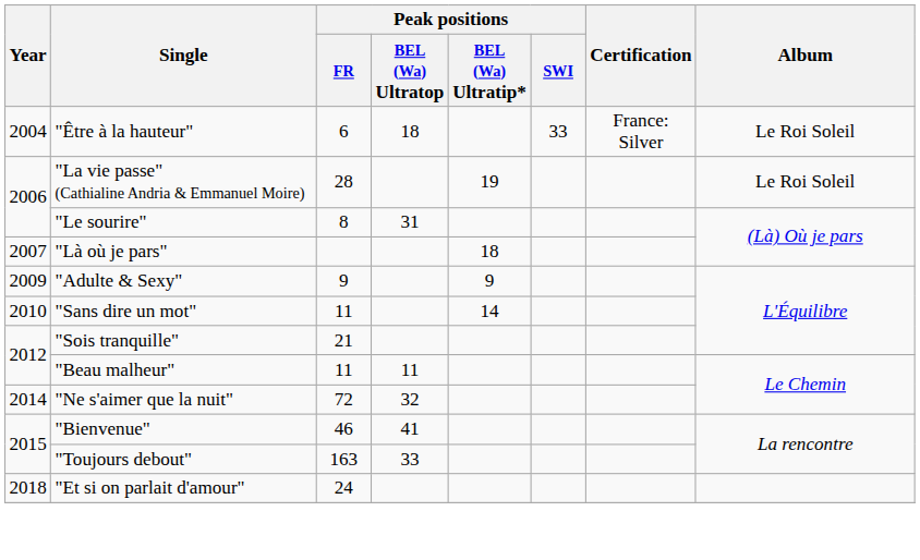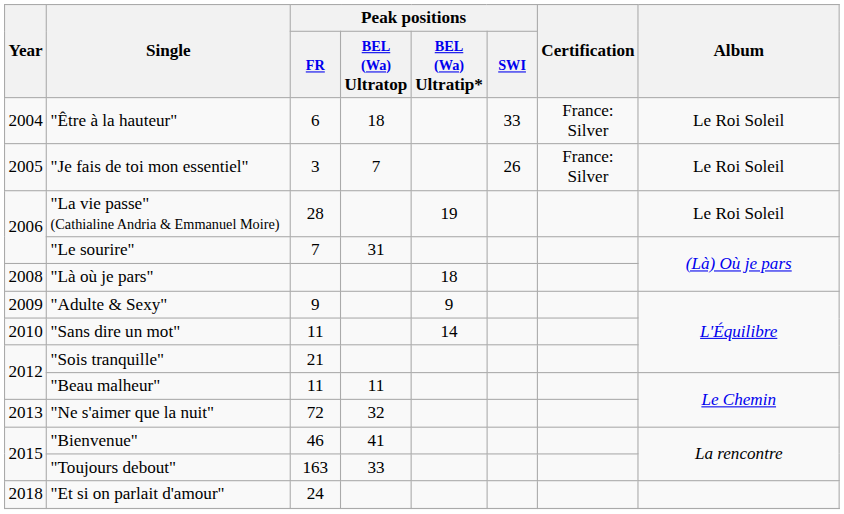+ row: 2005 | "Je fais de toi mon essentiel" | 3 | 7 | 26 | France: Silver | Le Roi Soleil
"Le sourire" | Peak positions / FR: 8 -> 7
"Là où je pars" | Year: 2007 -> 2008
"Ne s'aimer que la nuit" | Year: 2014 -> 2013
